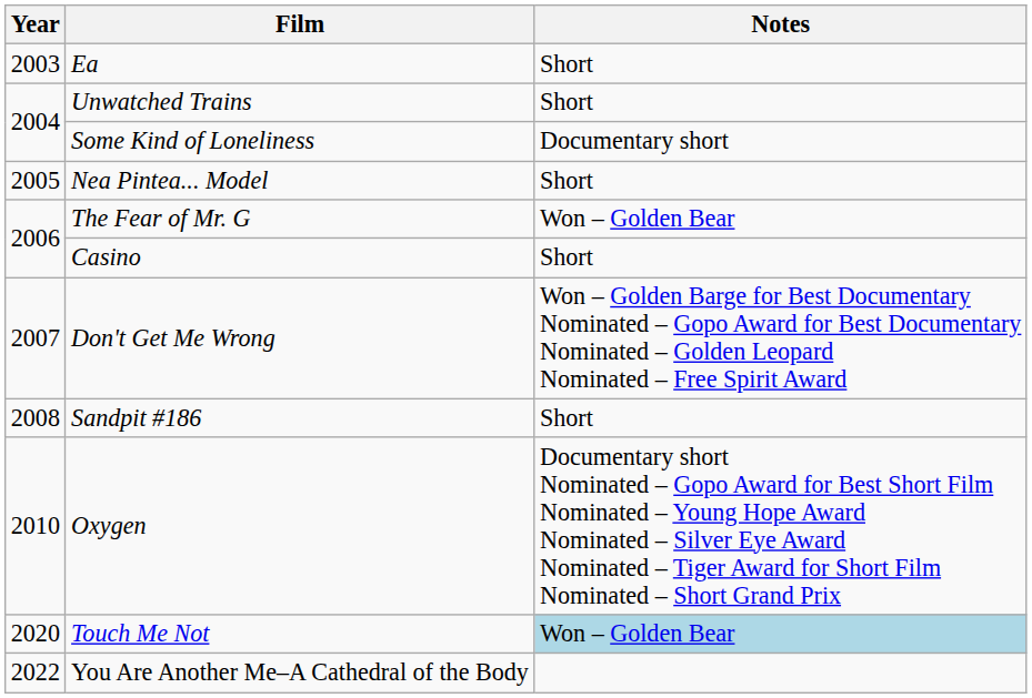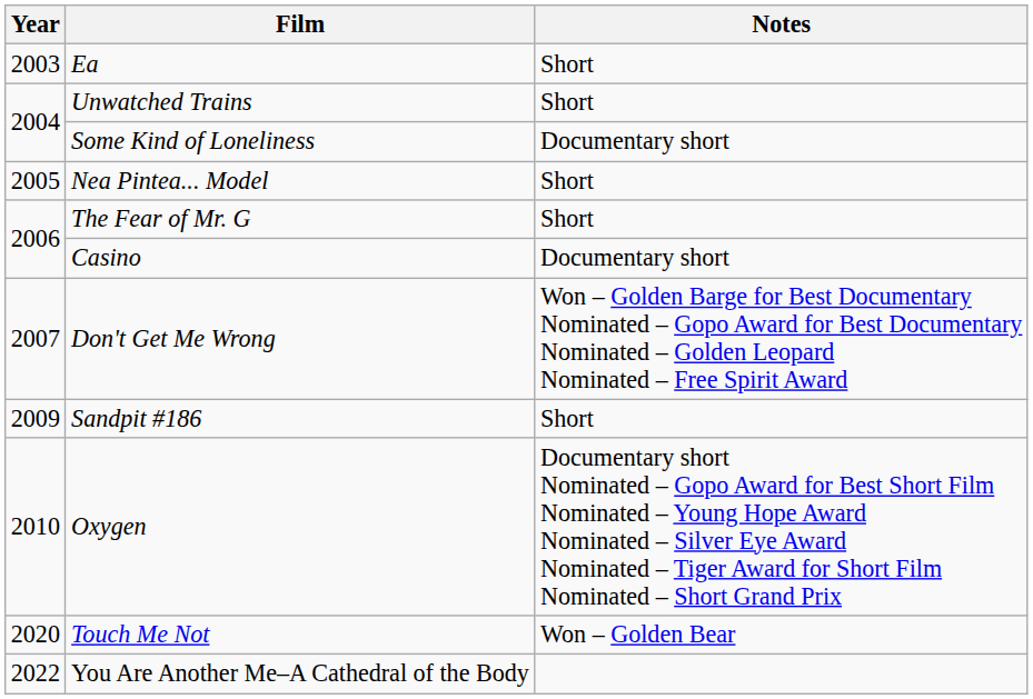The Fear of Mr. G | Notes: Won – Golden Bear -> Short
Casino | Notes: Short -> Documentary short
Sandpit #186 | Year: 2008 -> 2009
Touch Me Not | Notes: lightblue background -> no background
